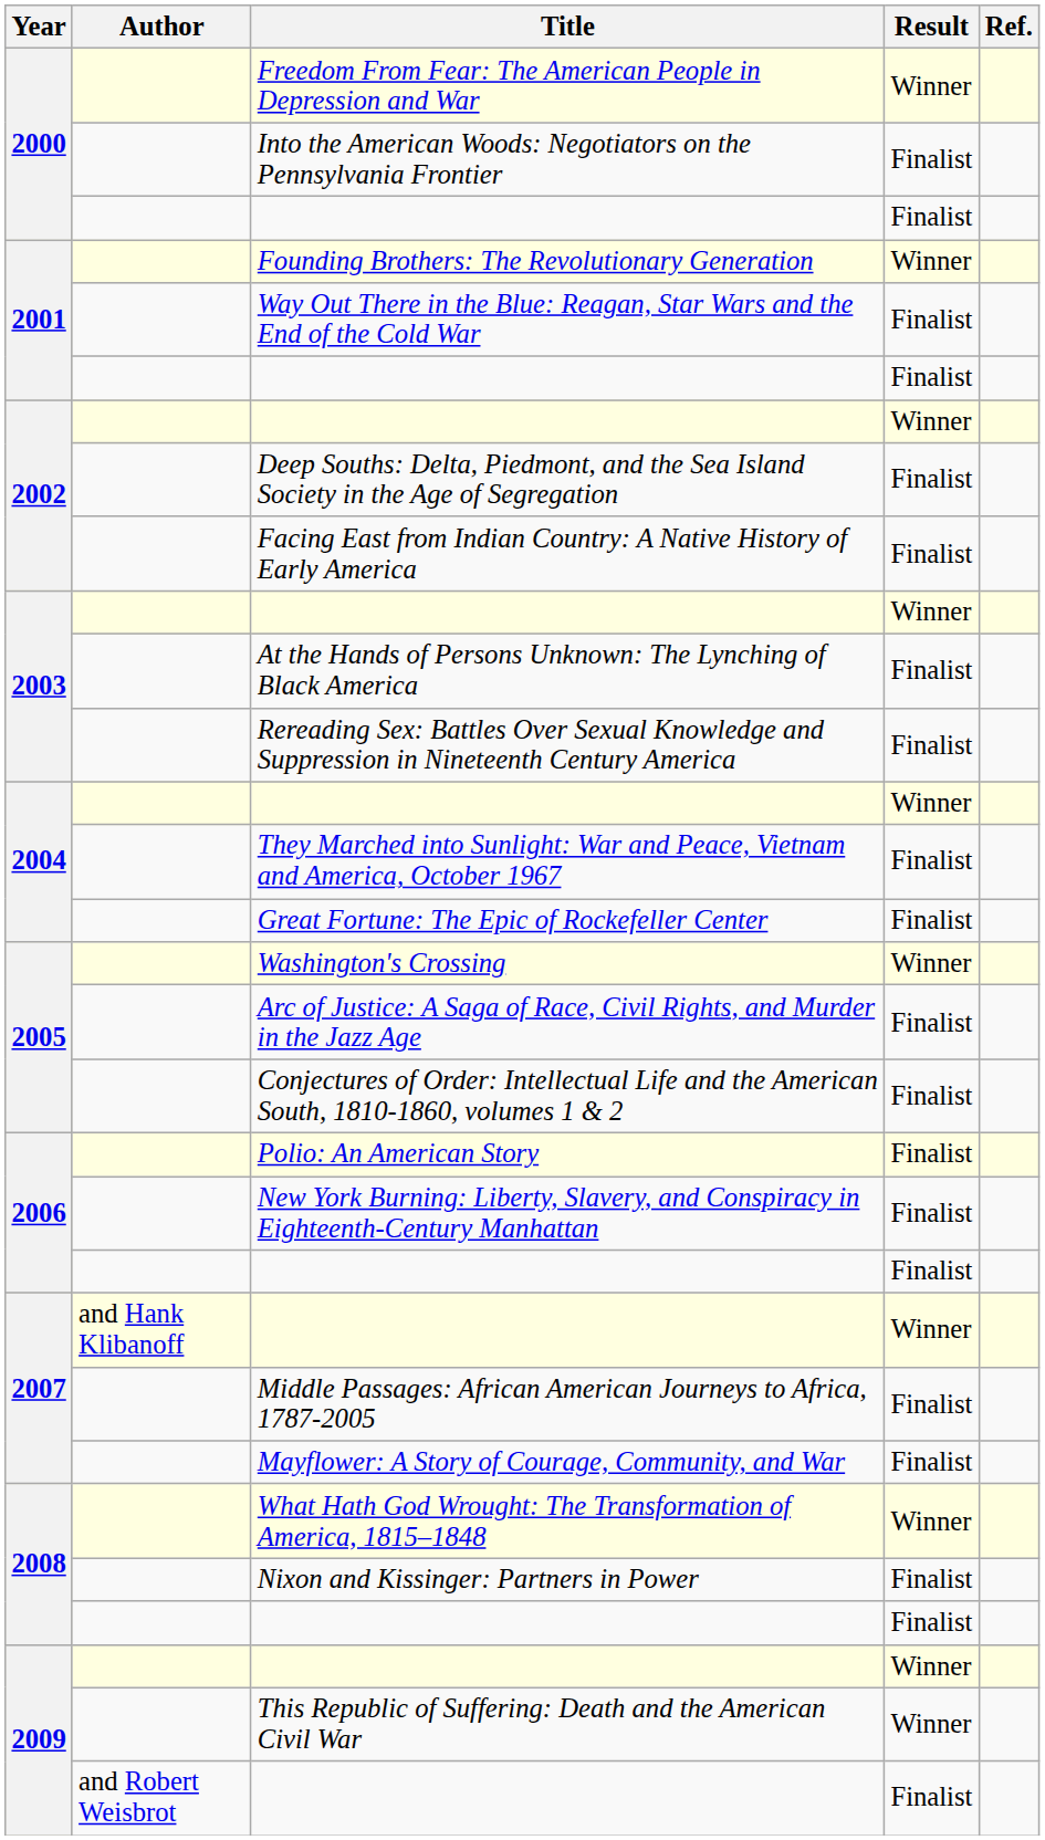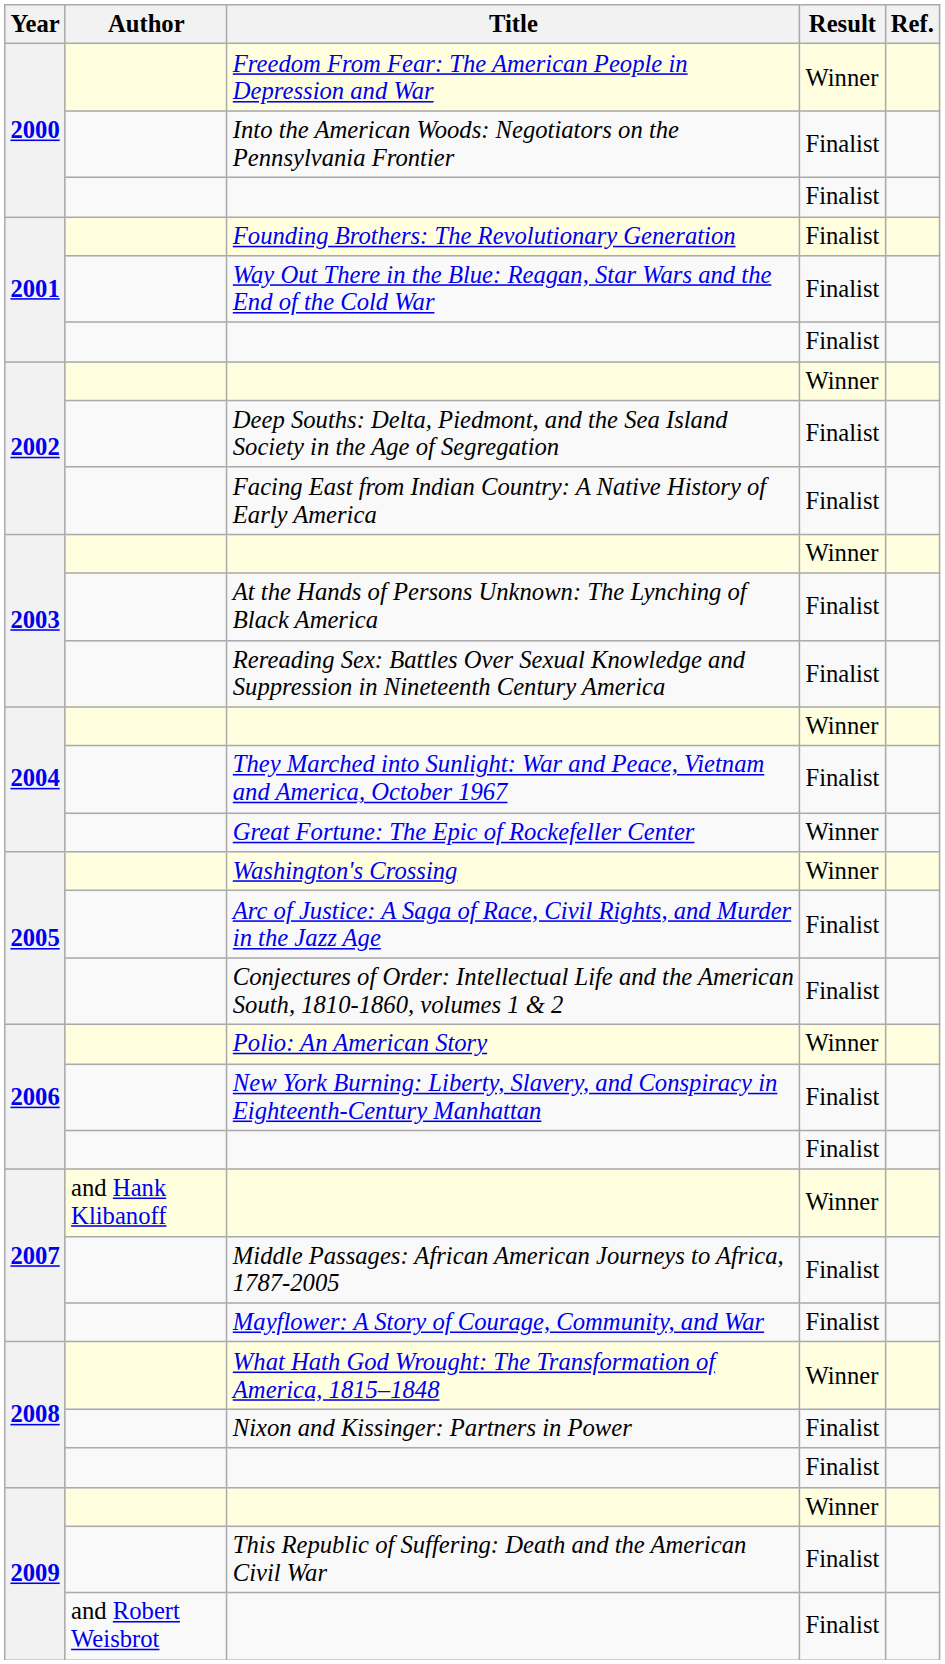Founding Brothers: The Revolutionary Generation | Result: Winner -> Finalist
Great Fortune: The Epic of Rockefeller Center | Result: Finalist -> Winner
Polio: An American Story | Result: Finalist -> Winner
This Republic of Suffering: Death and the American Civil War | Result: Winner -> Finalist
